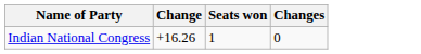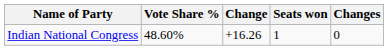+ column: Vote Share % | 48.60%
